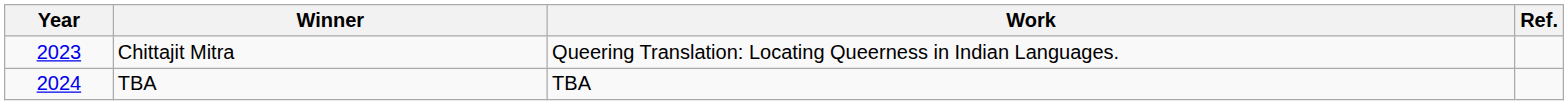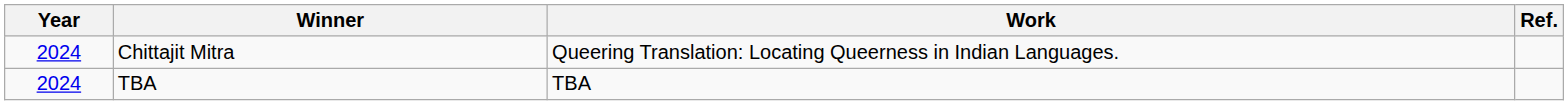Chittajit Mitra | Year: 2023 -> 2024
